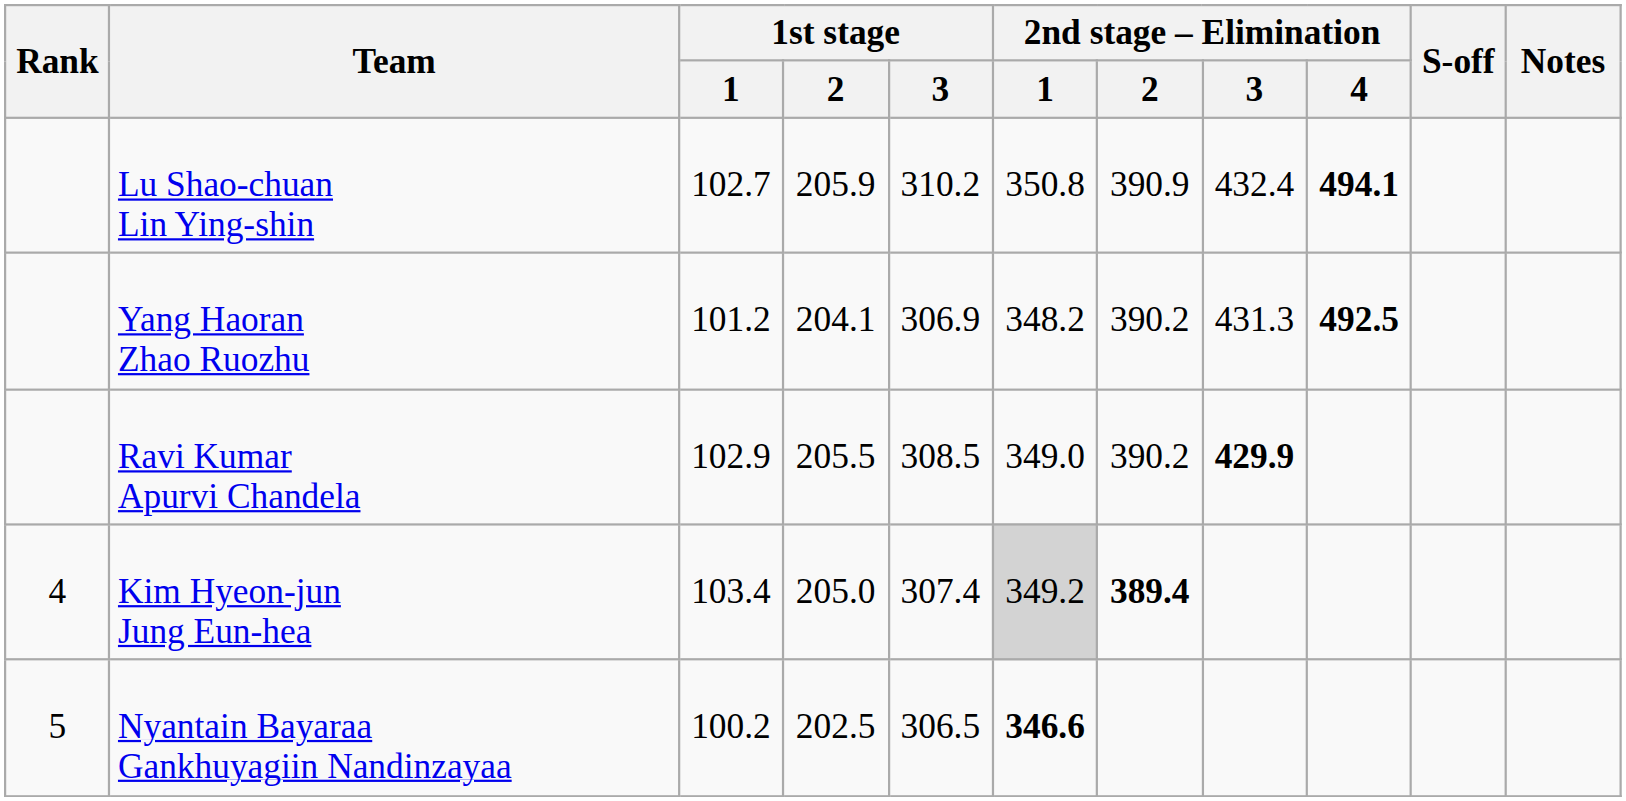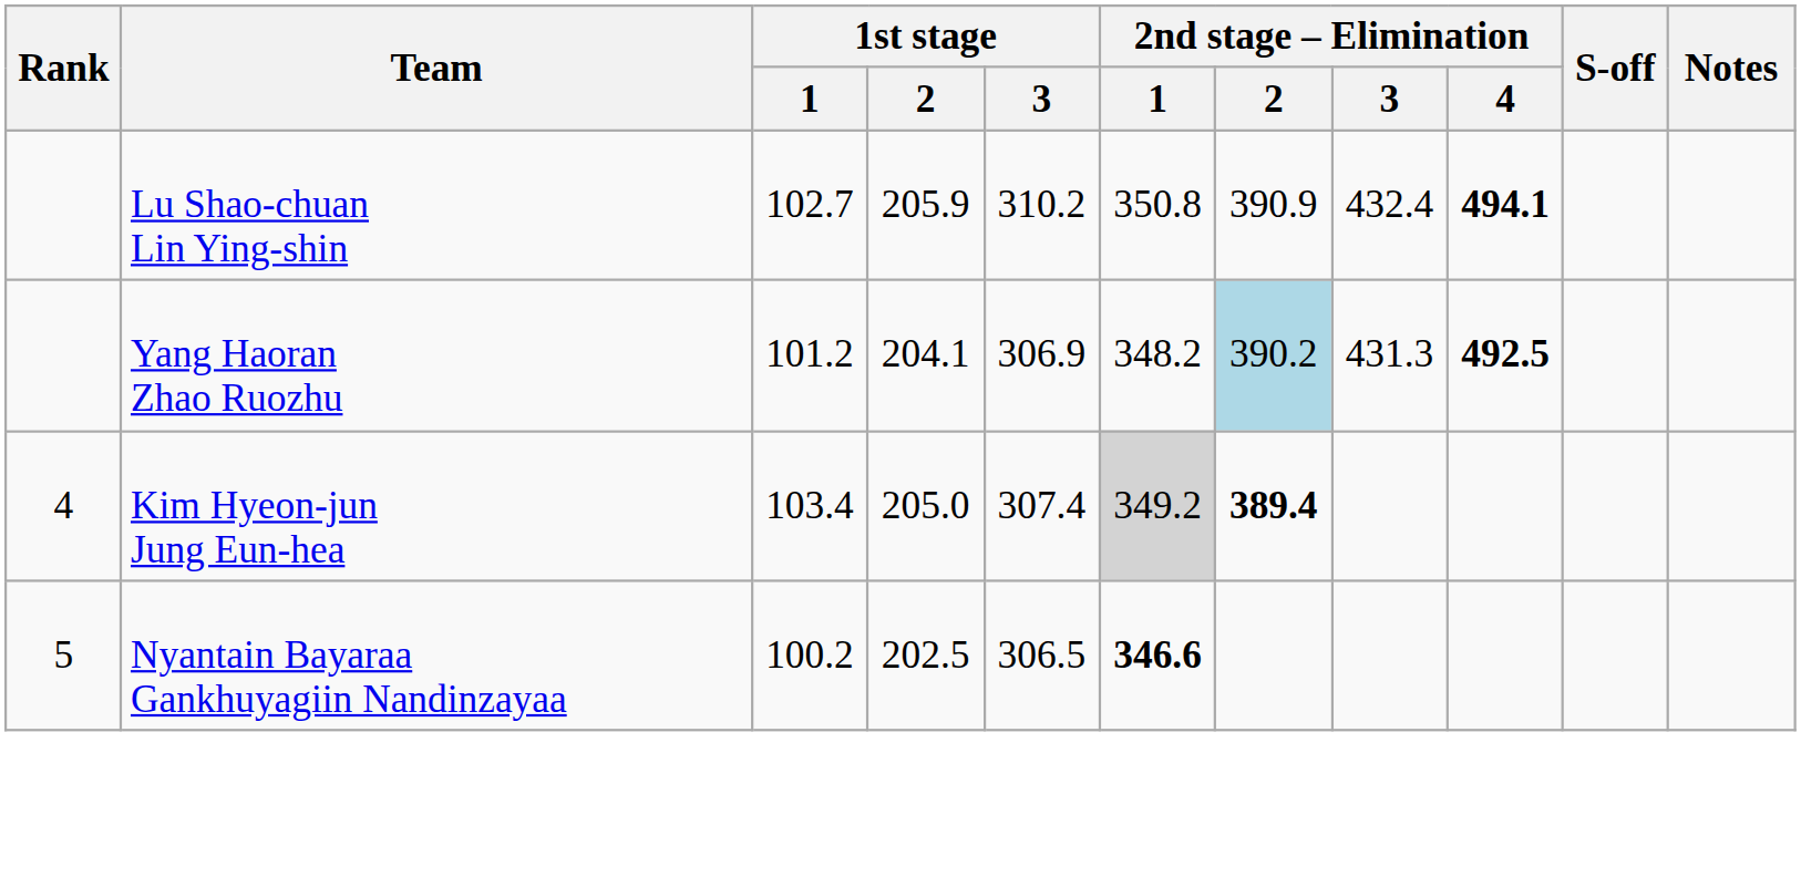Yang Haoran Zhao Ruozhu | 2nd stage – Elimination / 2: no background -> lightblue background
- row: Ravi Kumar Apurvi Chandela | 102.9 | 205.5 | 308.5 | 349.0 | 390.2 | 429.9
